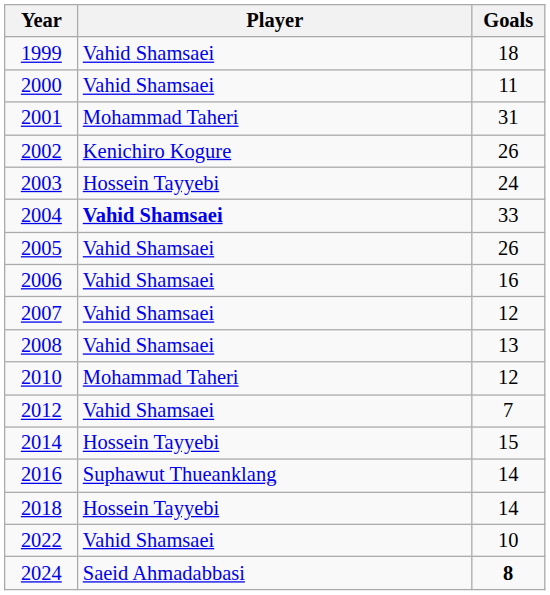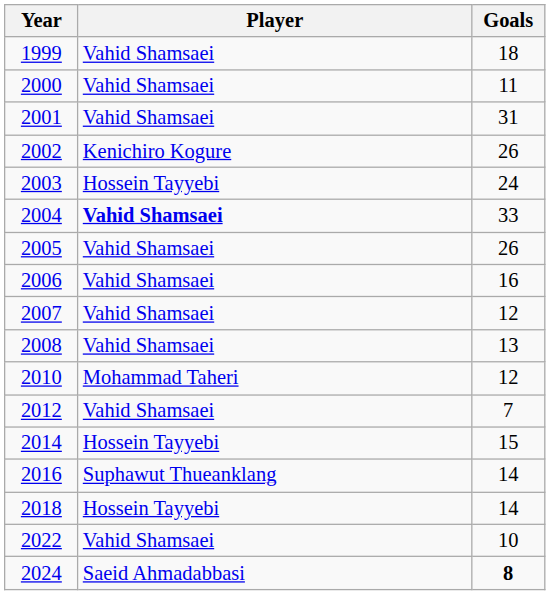2001 | Player: Mohammad Taheri -> Vahid Shamsaei
